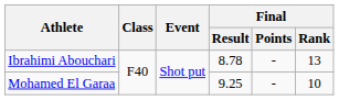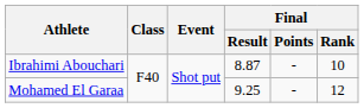Ibrahimi Abouchari | Final / Result: 8.78 -> 8.87
Ibrahimi Abouchari | Final / Rank: 13 -> 10
Mohamed El Garaa | Final / Rank: 10 -> 12
